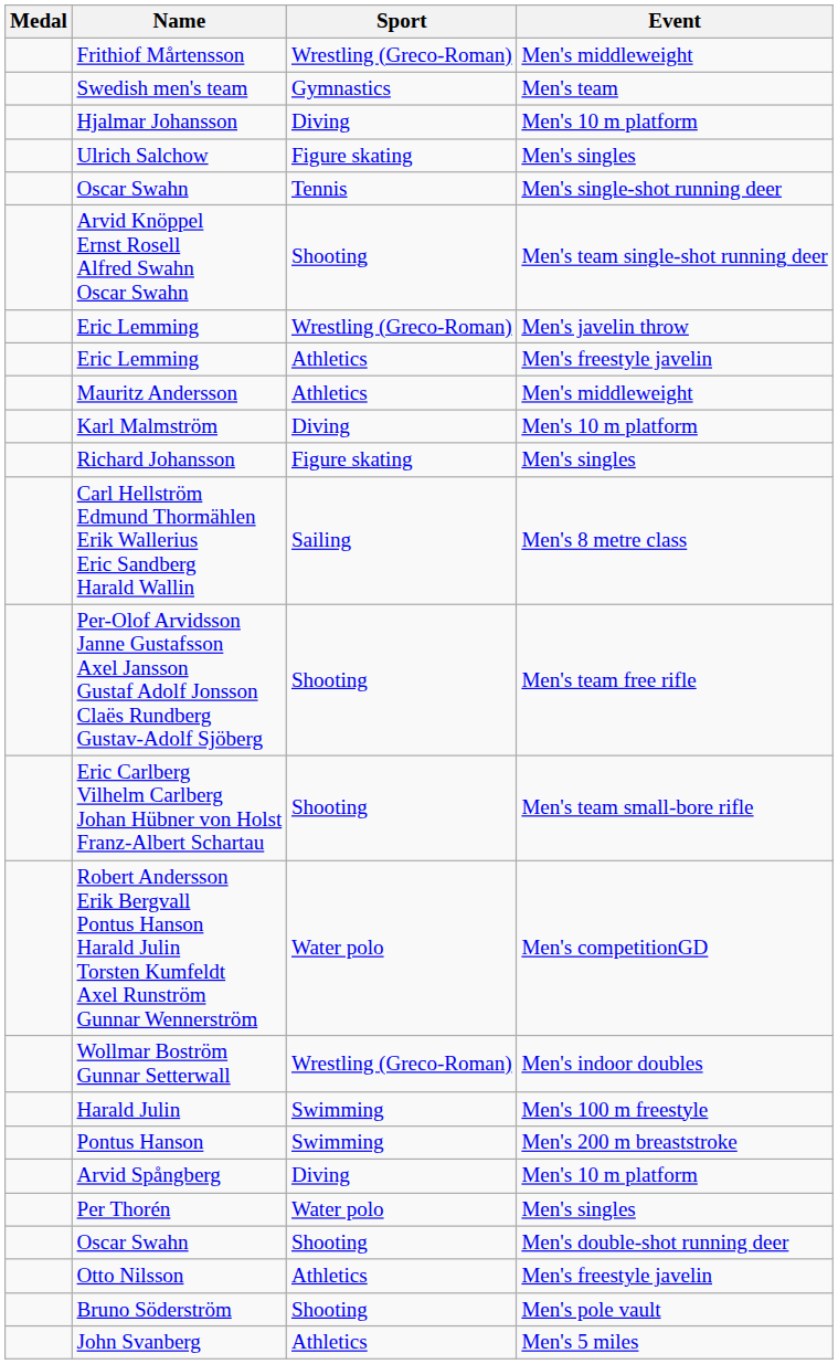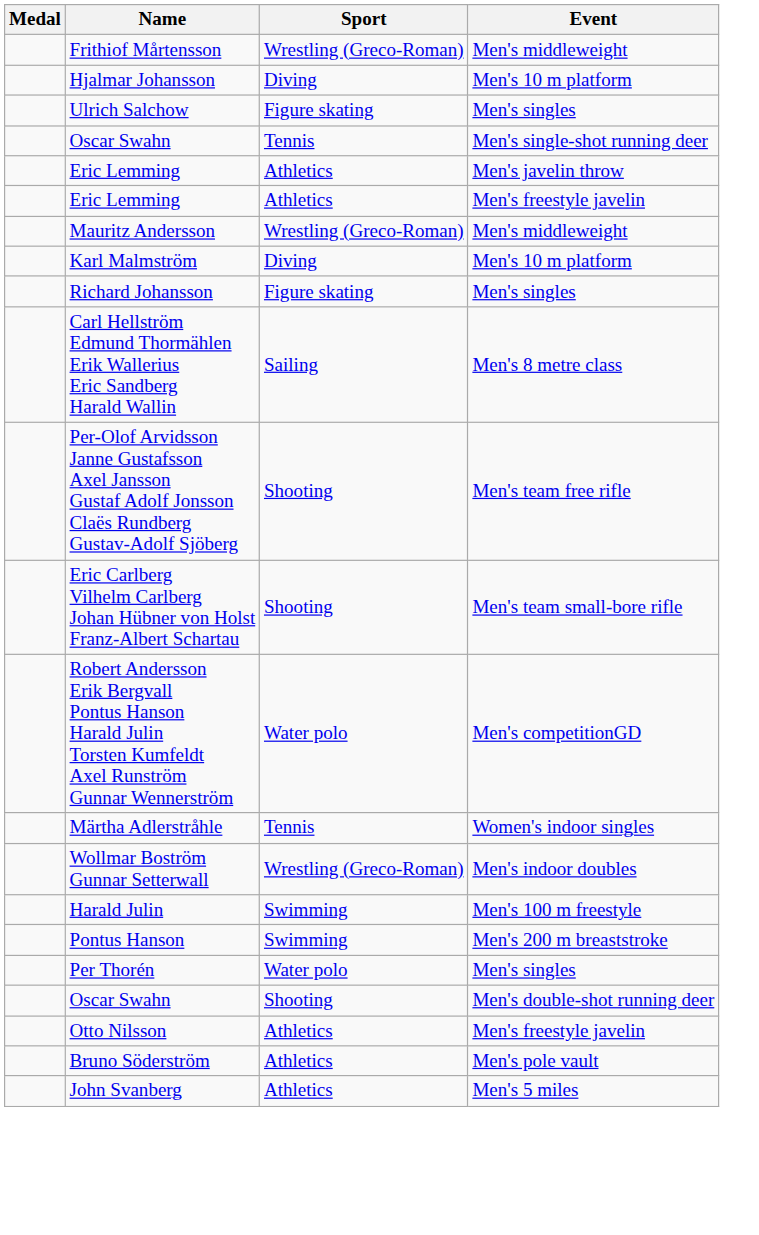- row: Swedish men's team | Gymnastics | Men's team
- row: Arvid Knöppel Ernst Rosell Alfred Swahn Oscar Swahn | Shooting | Men's team single-shot running deer
Eric Lemming / Men's javelin throw | Sport: Wrestling (Greco-Roman) -> Athletics
Mauritz Andersson | Sport: Athletics -> Wrestling (Greco-Roman)
+ row: Märtha Adlerstråhle | Tennis | Women's indoor singles
- row: Arvid Spångberg | Diving | Men's 10 m platform
Bruno Söderström | Sport: Shooting -> Athletics
